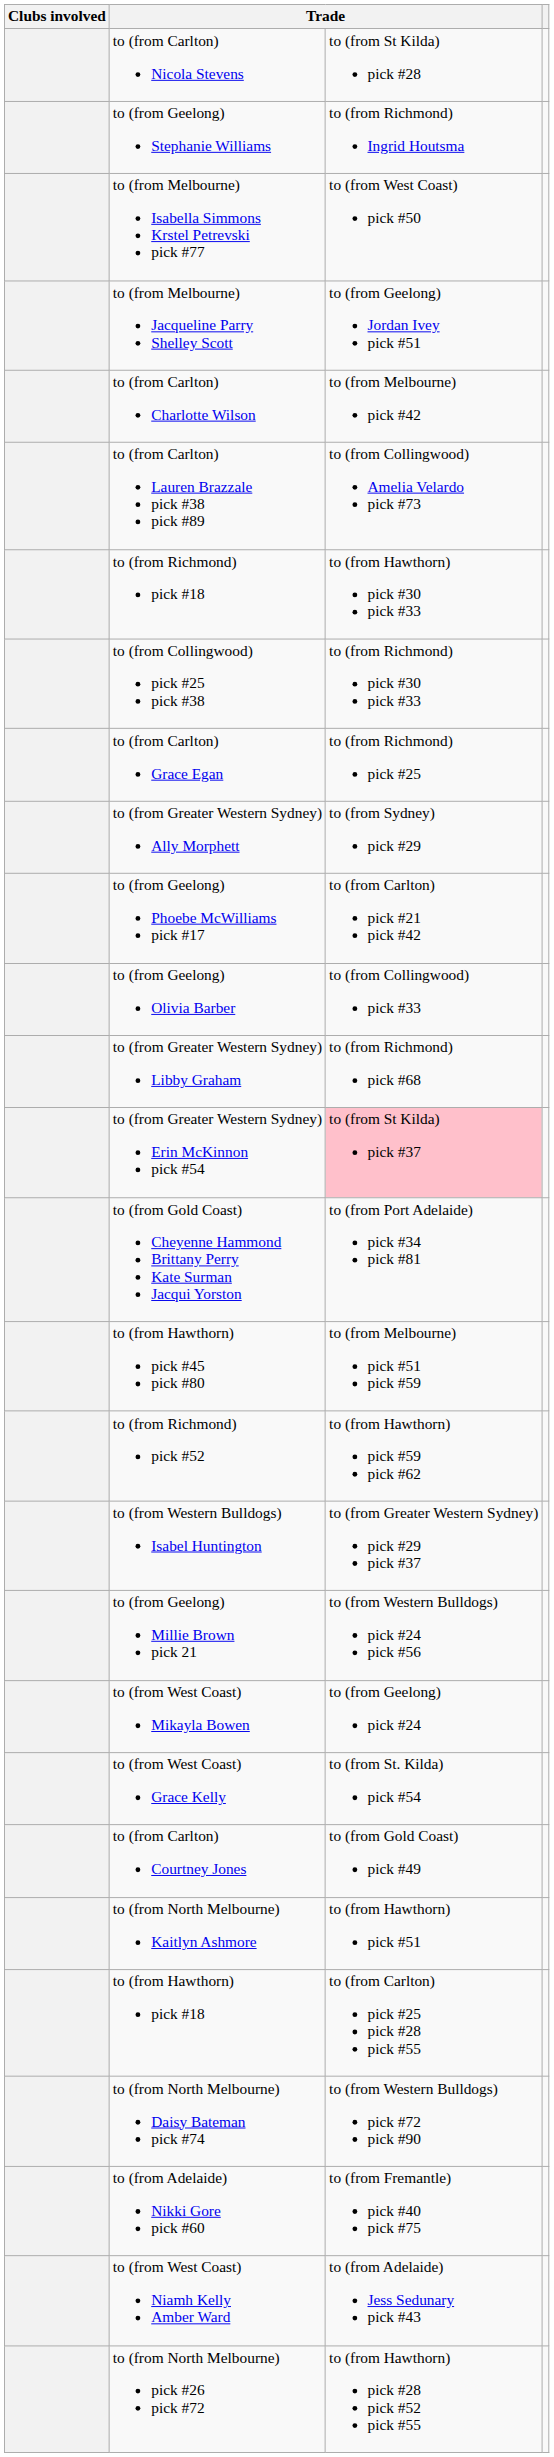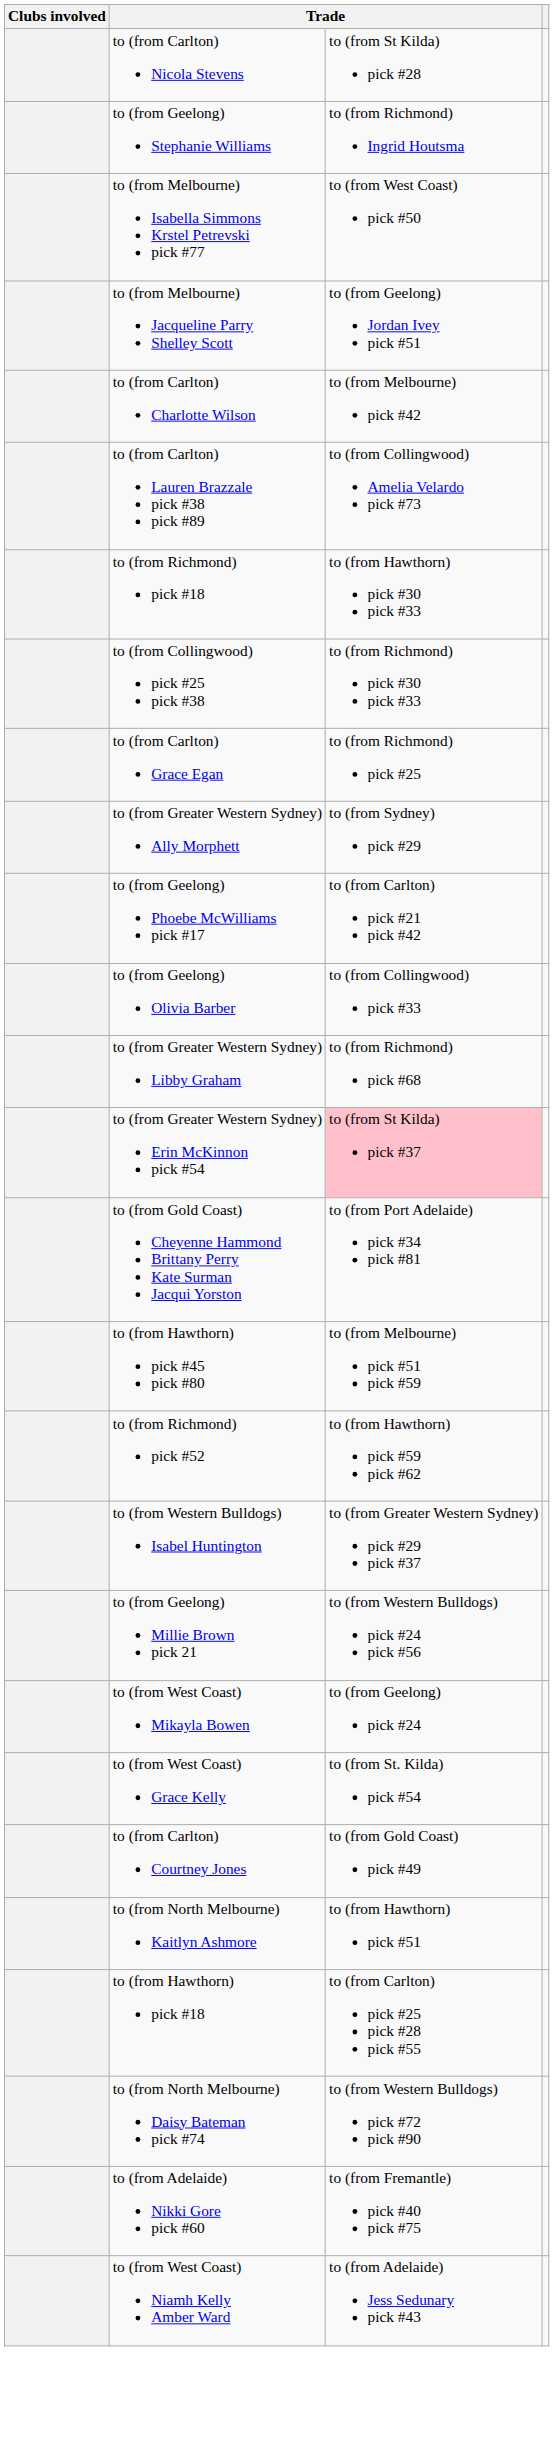- row: to (from North Melbourne) pick #26 pick #72 | to (from Hawthorn) pick #28 pick #52 pick #55
